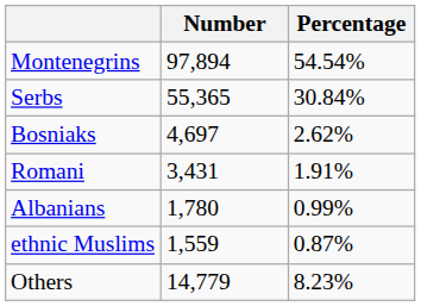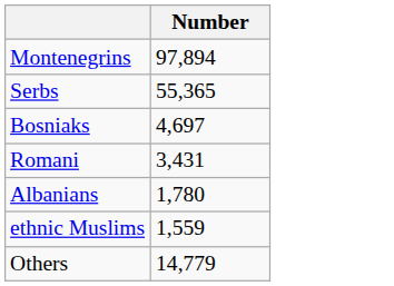- column: Percentage | 54.54% | 30.84% | 2.62% | 1.91% | 0.99% | 0.87% | 8.23%
